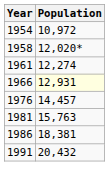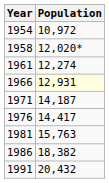+ row: 1971 | 14,187
1976 | Population: 14,457 -> 14,417
1986 | Population: 18,381 -> 18,382
